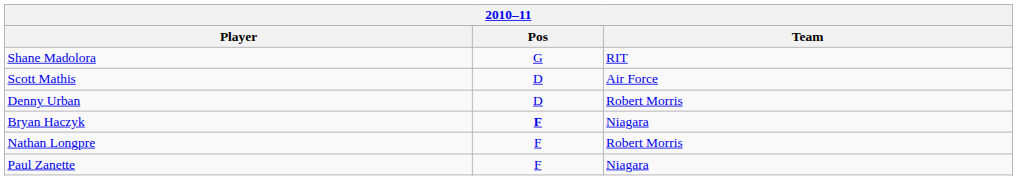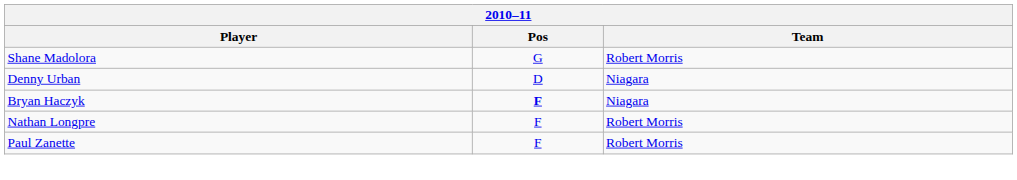Shane Madolora | Team: RIT -> Robert Morris
- row: Scott Mathis | D | Air Force
Denny Urban | Team: Robert Morris -> Niagara
Paul Zanette | Team: Niagara -> Robert Morris
